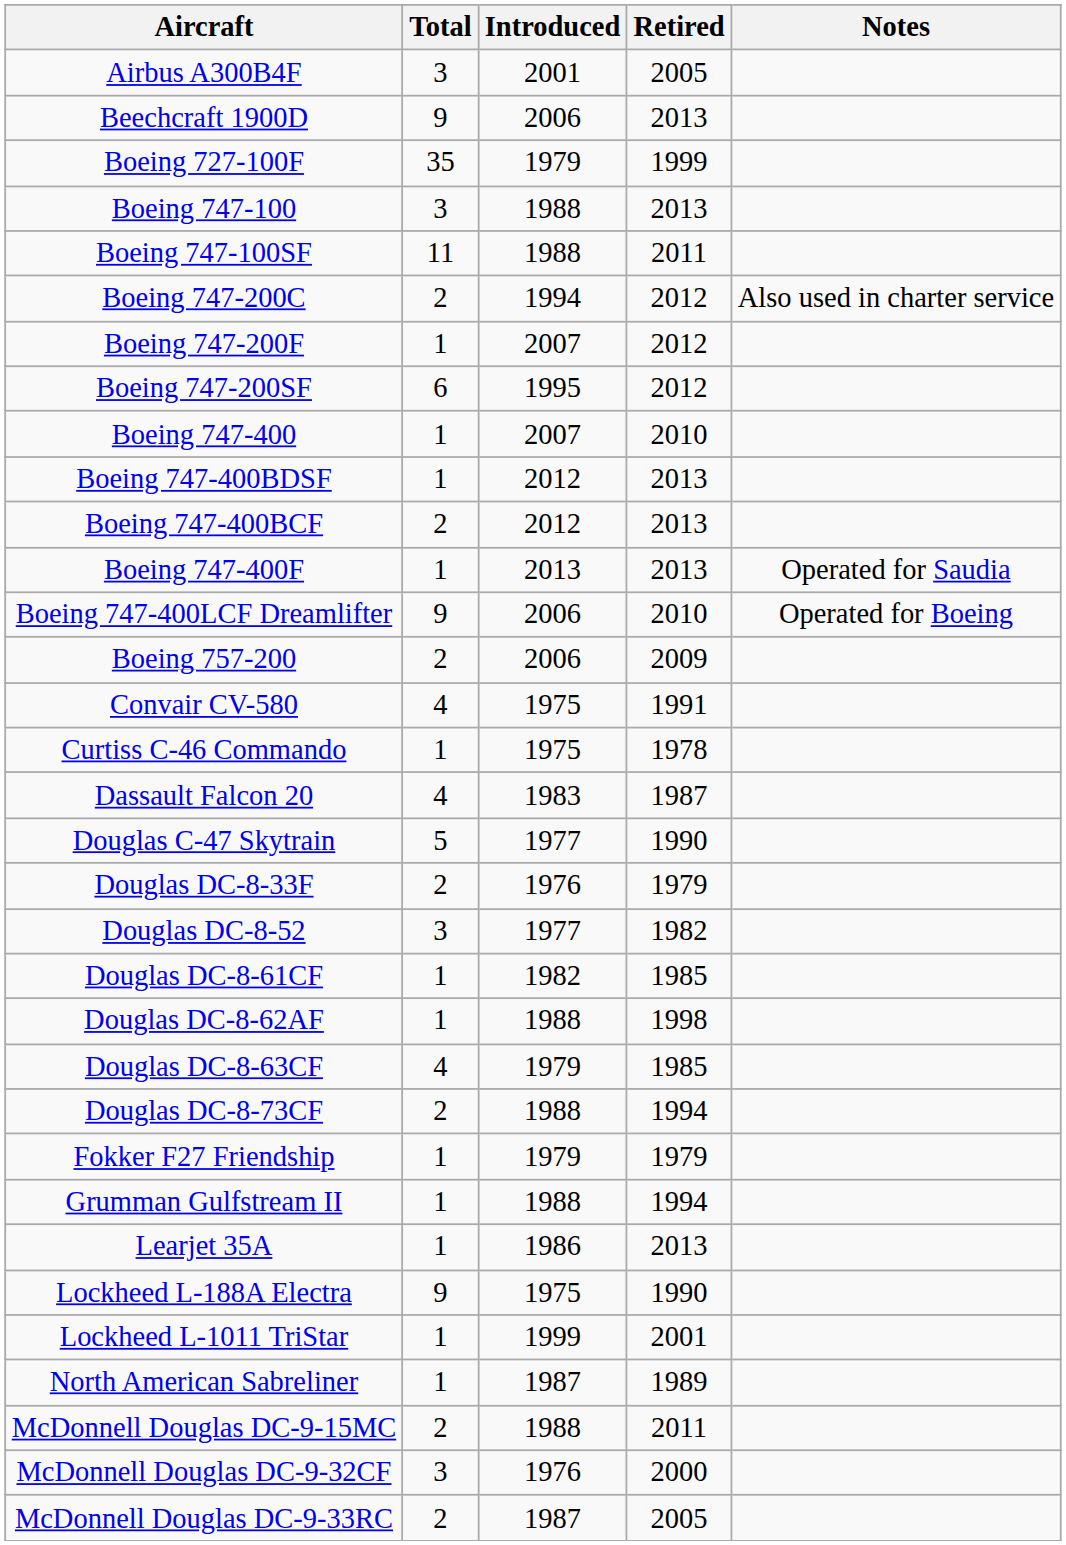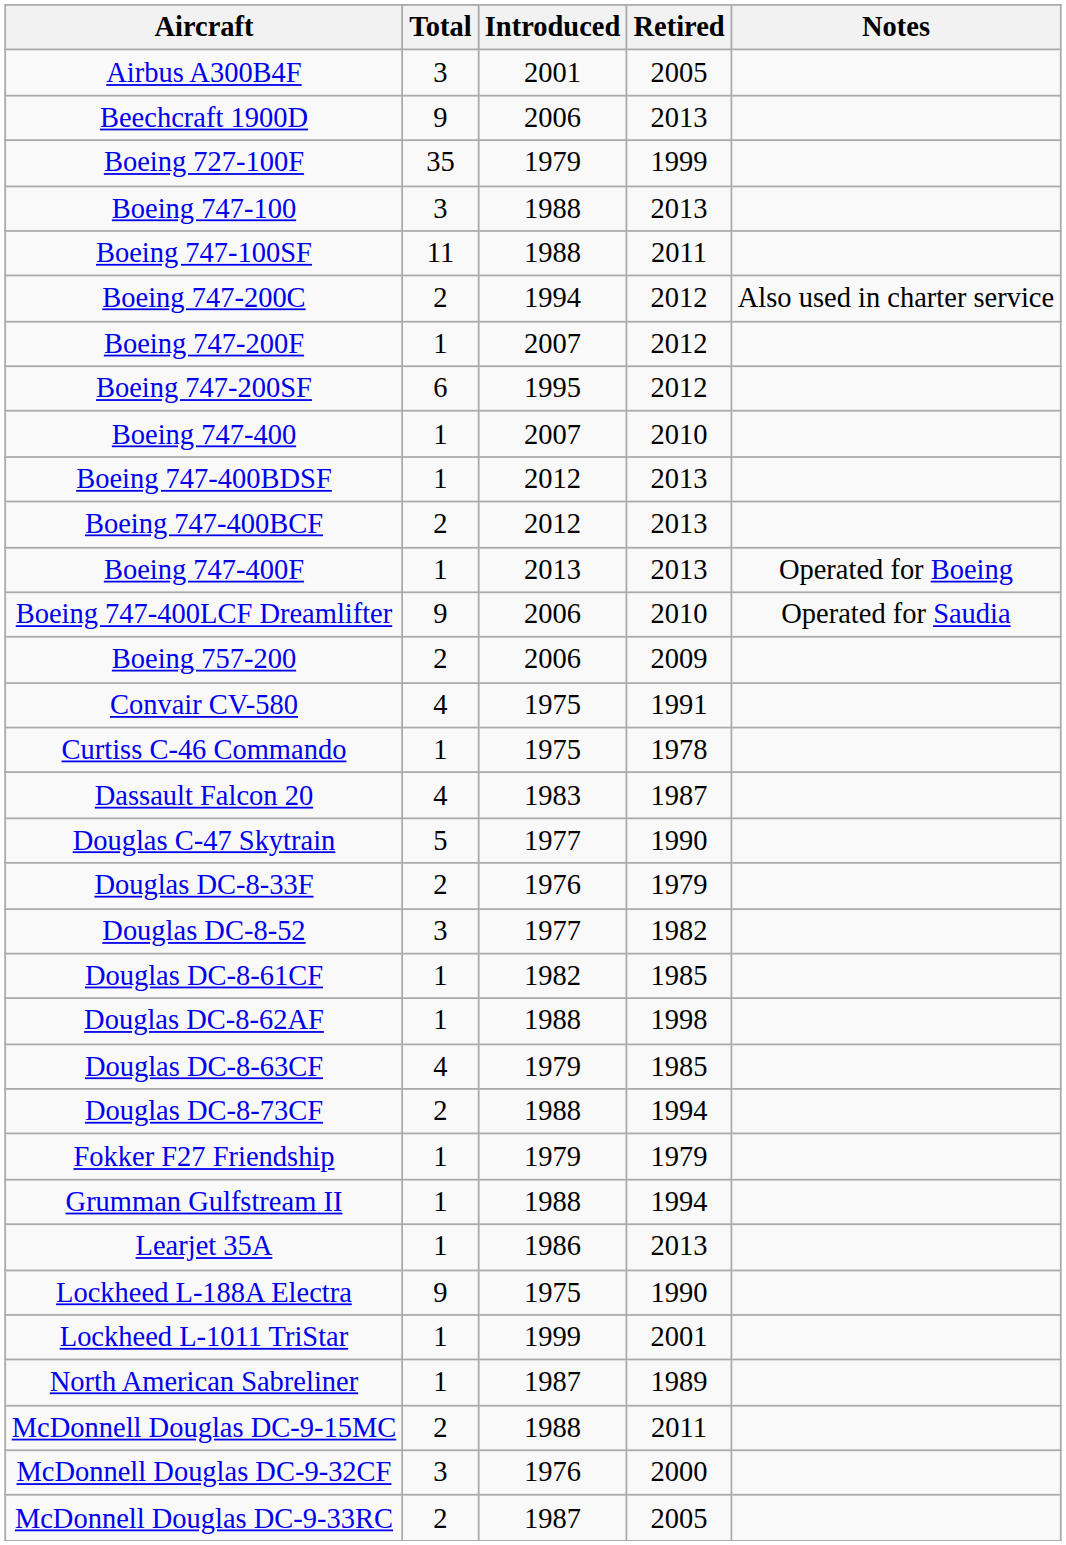Boeing 747-400F | Notes: Operated for Saudia -> Operated for Boeing
Boeing 747-400LCF Dreamlifter | Notes: Operated for Boeing -> Operated for Saudia
